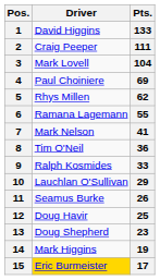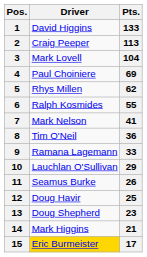2 | Pts.: 111 -> 113
6 | Driver: Ramana Lagemann -> Ralph Kosmides
9 | Driver: Ralph Kosmides -> Ramana Lagemann
14 | Pts.: 19 -> 21
